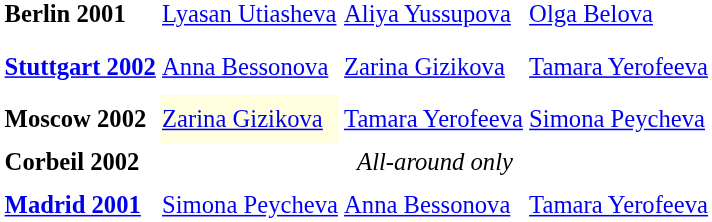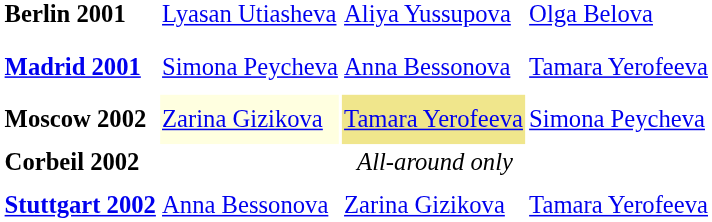rows swapped: Madrid 2001 <-> Stuttgart 2002
Moscow 2002 | column 3: no background -> khaki background
